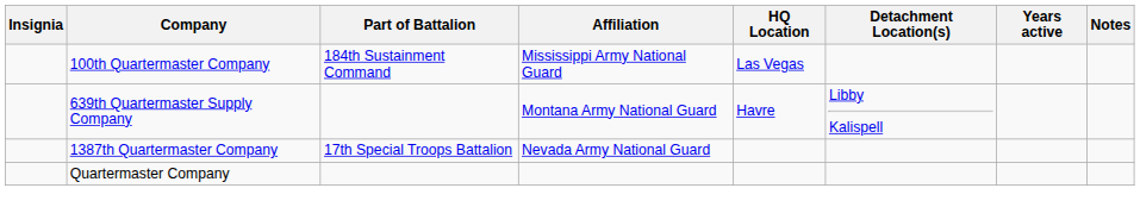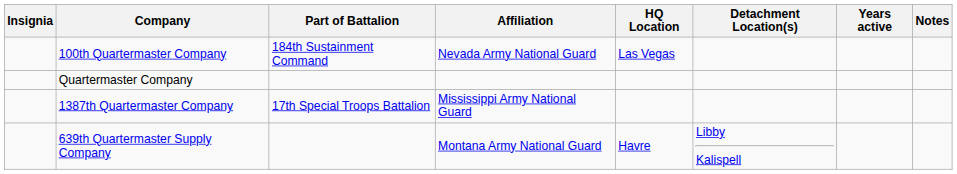100th Quartermaster Company | Affiliation: Mississippi Army National Guard -> Nevada Army National Guard
rows swapped: 639th Quartermaster Supply Company <-> Quartermaster Company
1387th Quartermaster Company | Affiliation: Nevada Army National Guard -> Mississippi Army National Guard
